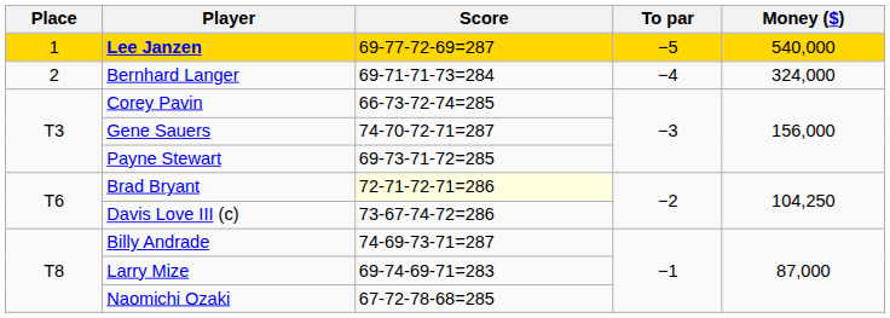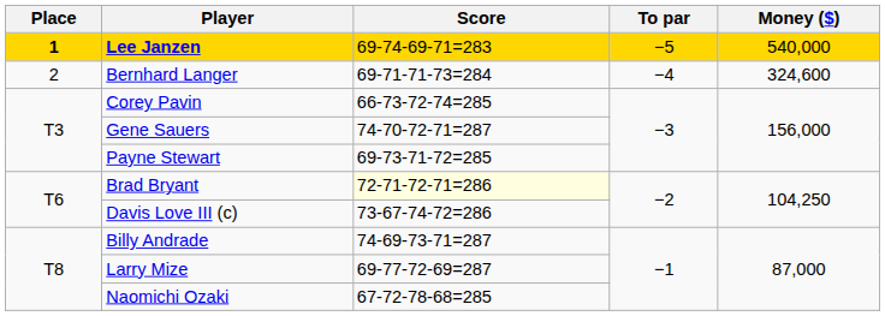Lee Janzen | Place: normal -> bold
Lee Janzen | Score: 69-77-72-69=287 -> 69-74-69-71=283
Bernhard Langer | Money ($): 324,000 -> 324,600
Larry Mize | Score: 69-74-69-71=283 -> 69-77-72-69=287
